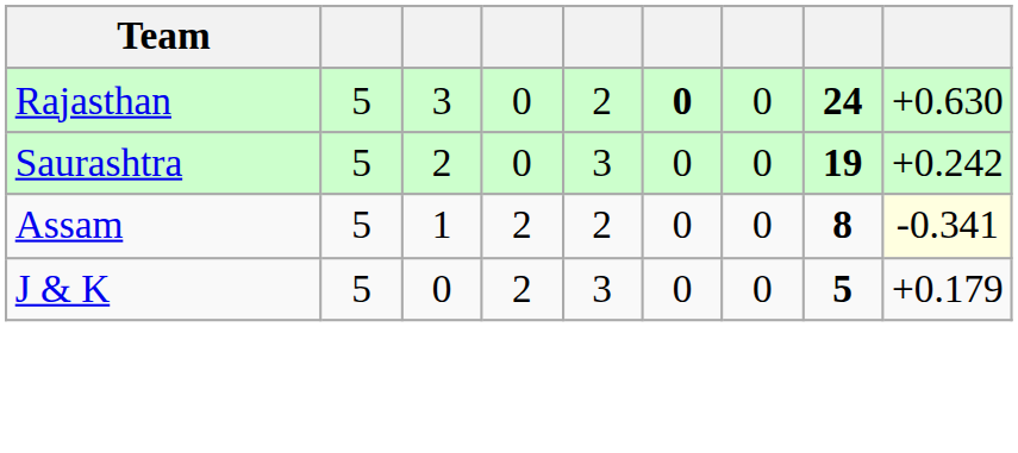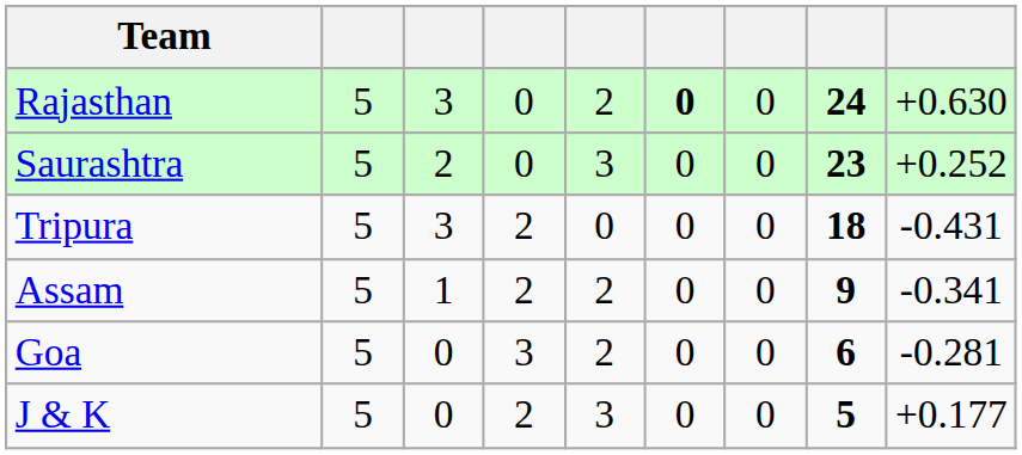Saurashtra | column 8: 19 -> 23
Saurashtra | column 9: +0.242 -> +0.252
+ row: Tripura | 5 | 3 | 2 | 0 | 0 | 0 | 18 | -0.431
Assam | column 8: 8 -> 9
Assam | column 9: lightyellow background -> no background
+ row: Goa | 5 | 0 | 3 | 2 | 0 | 0 | 6 | -0.281
J & K | column 9: +0.179 -> +0.177
